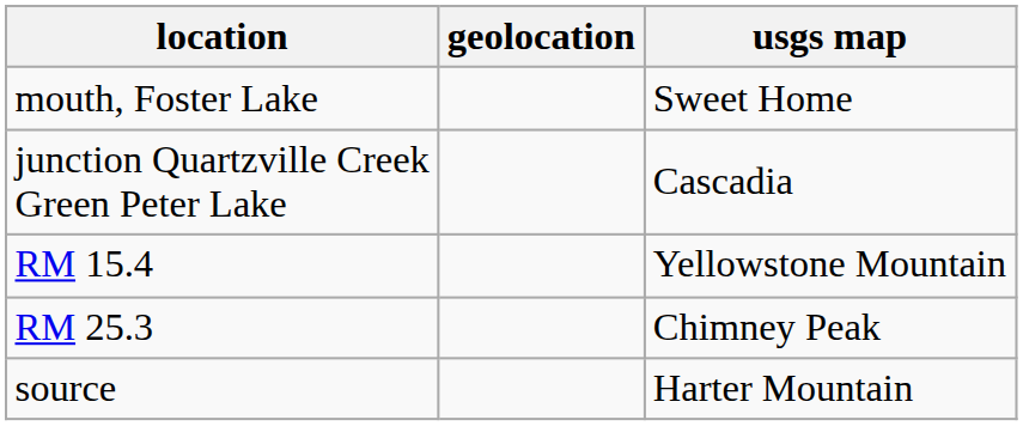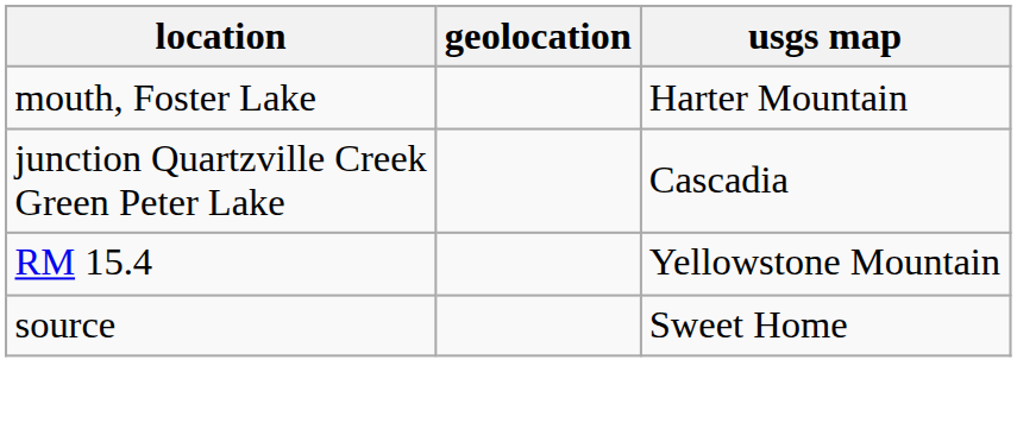mouth, Foster Lake | usgs map: Sweet Home -> Harter Mountain
- row: RM 25.3 | Chimney Peak
source | usgs map: Harter Mountain -> Sweet Home
